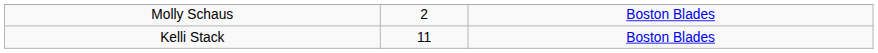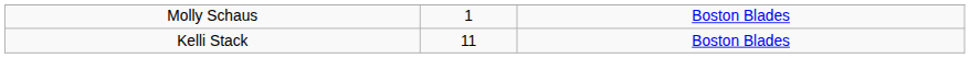Molly Schaus | column 2: 2 -> 1
